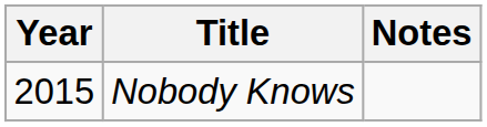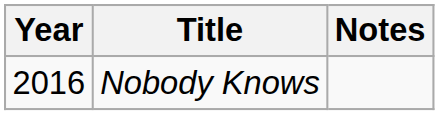Nobody Knows | Year: 2015 -> 2016
